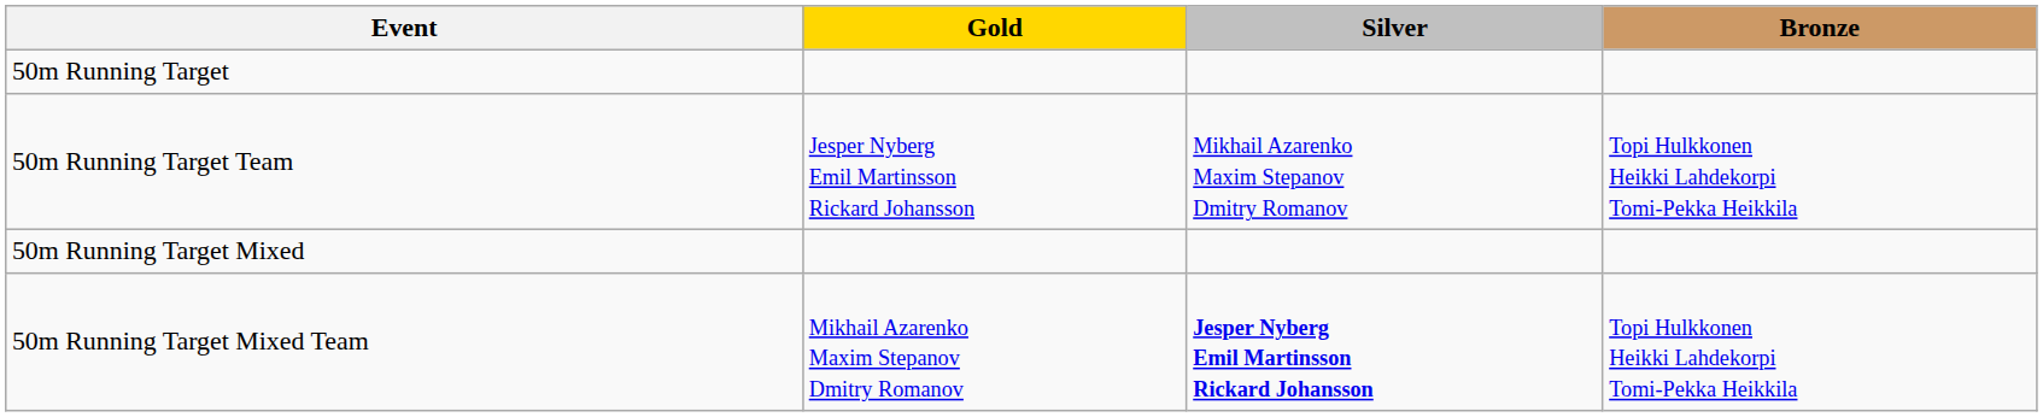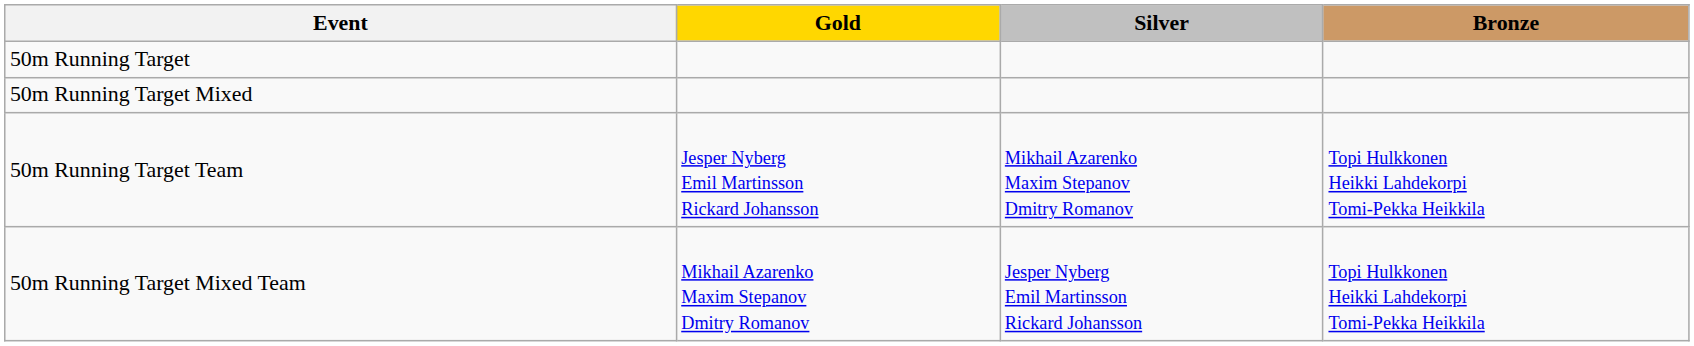rows swapped: 50m Running Target Team <-> 50m Running Target Mixed
50m Running Target Mixed Team | Silver: bold -> normal
